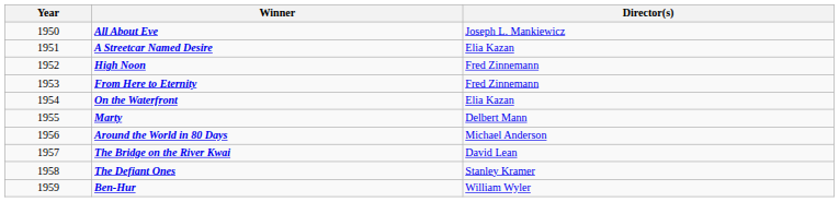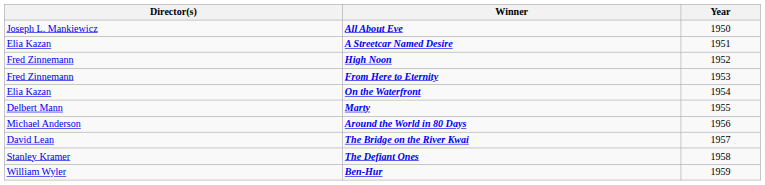columns swapped: Year <-> Director(s)
